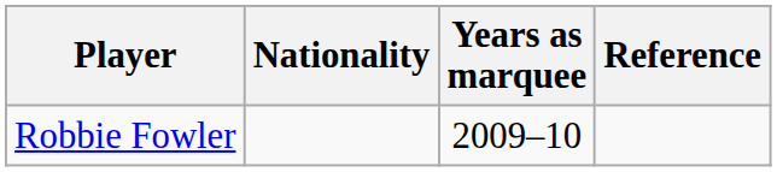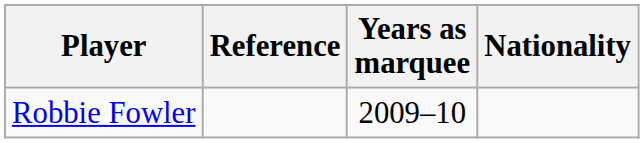columns swapped: Nationality <-> Reference
